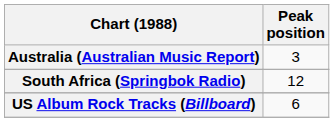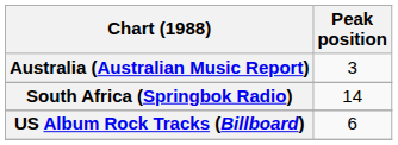South Africa (Springbok Radio) | Peak position: 12 -> 14
